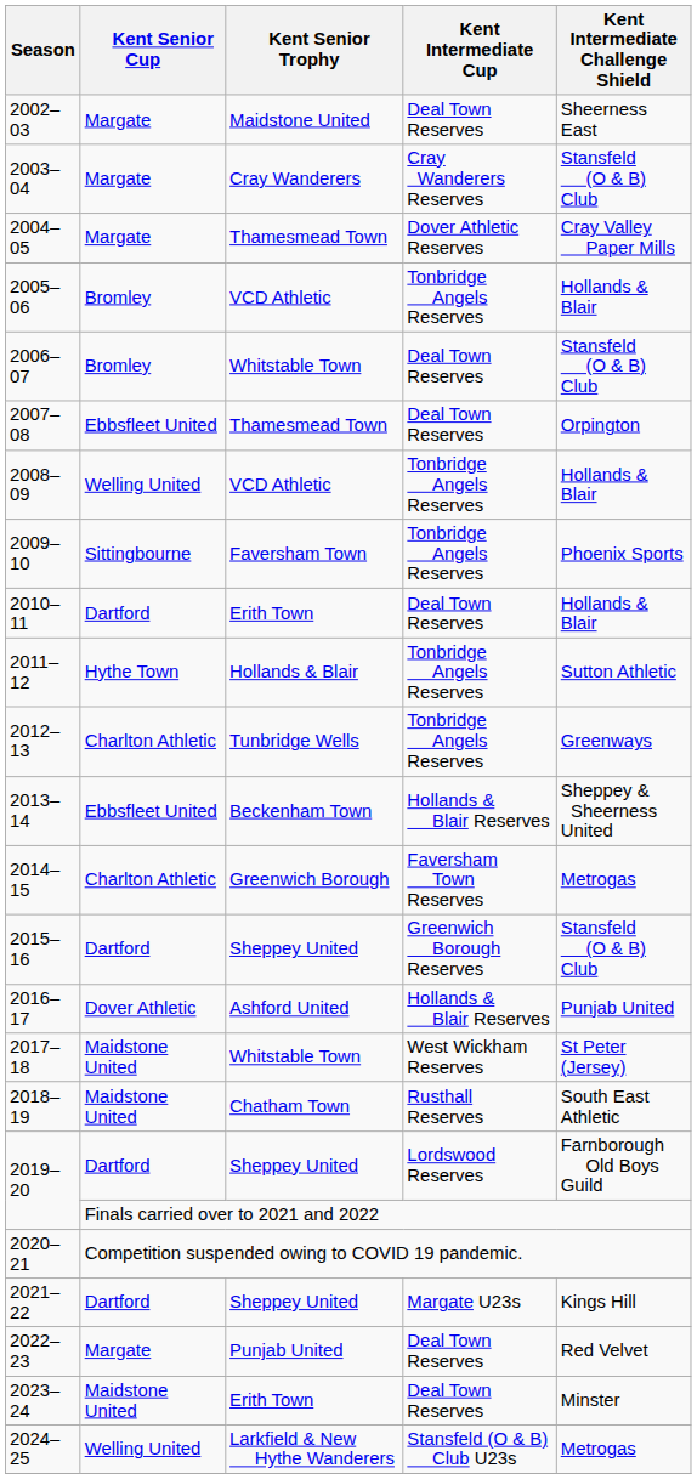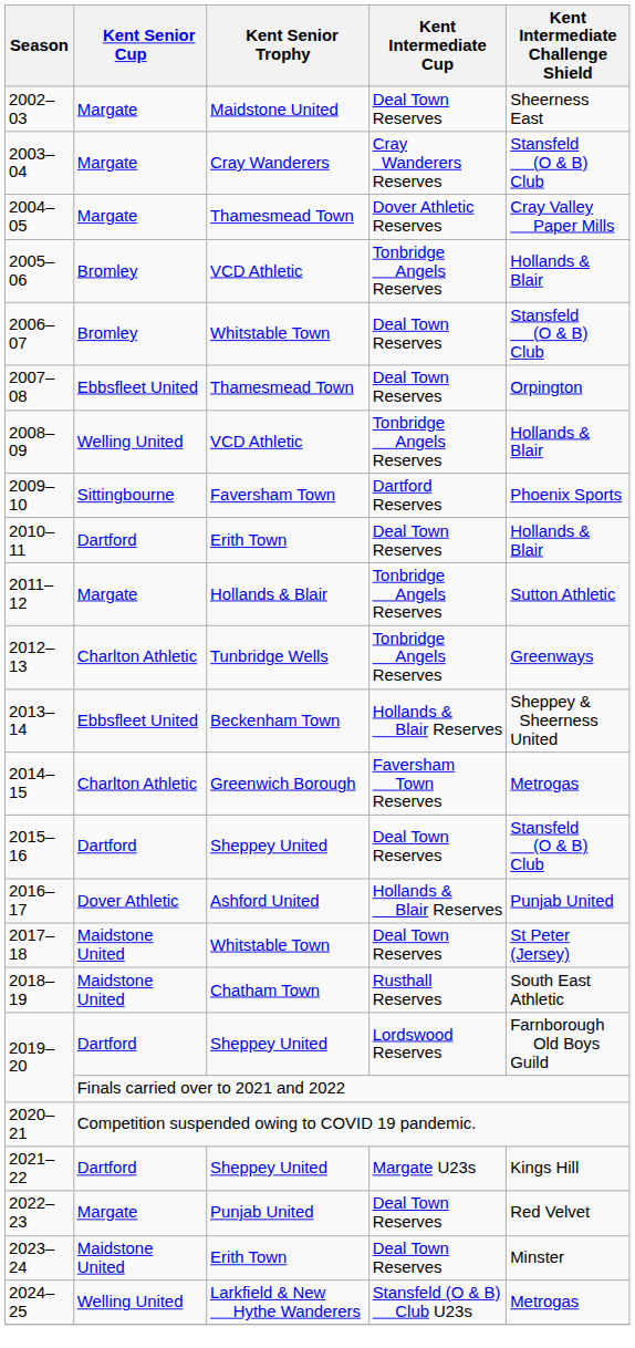2009–10 | Kent Intermediate Cup: Tonbridge Angels Reserves -> Dartford Reserves
2011–12 | Kent Senior Cup: Hythe Town -> Margate
2015–16 | Kent Intermediate Cup: Greenwich Borough Reserves -> Deal Town Reserves
2017–18 | Kent Intermediate Cup: West Wickham Reserves -> Deal Town Reserves
